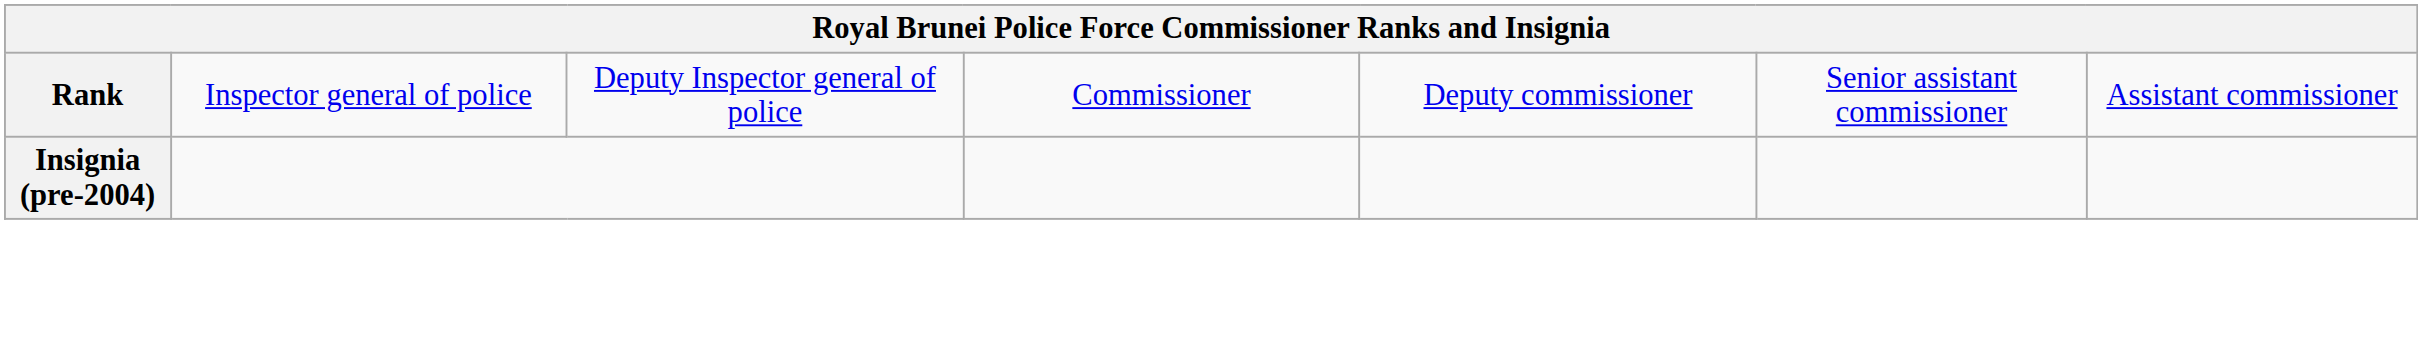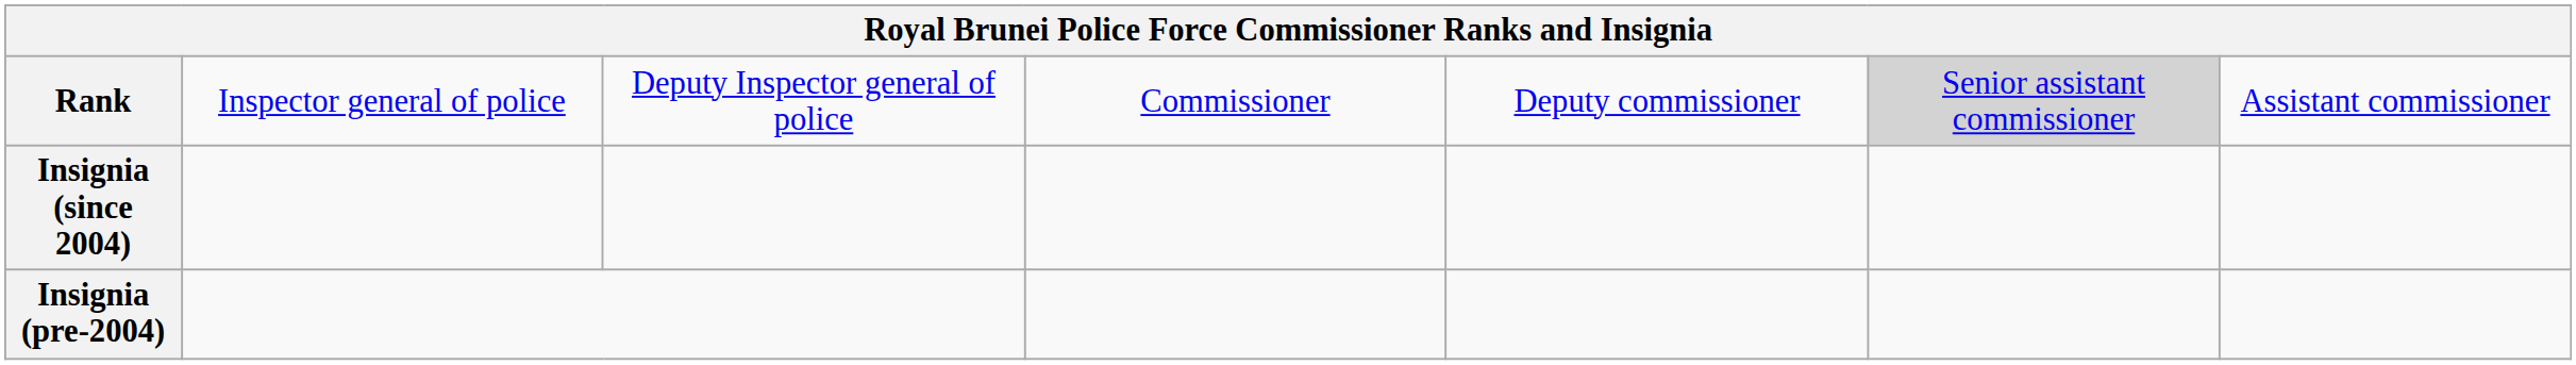Rank | column 6: no background -> lightgrey background
+ row: Insignia (since 2004)
